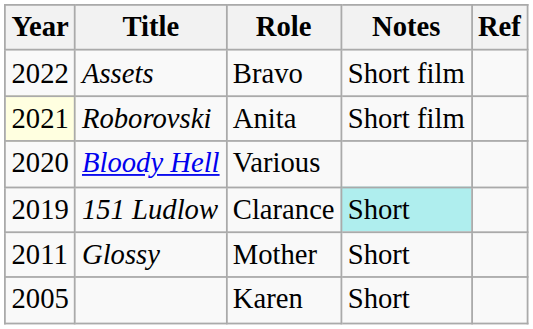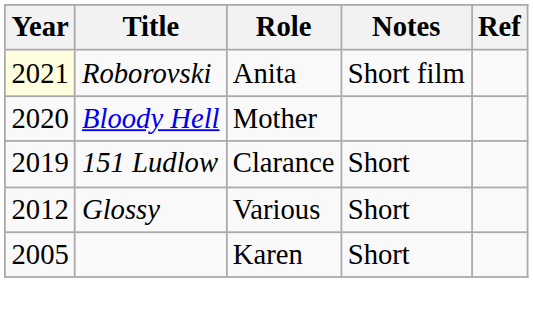- row: 2022 | Assets | Bravo | Short film
Bloody Hell | Role: Various -> Mother
151 Ludlow | Notes: paleturquoise background -> no background
Glossy | Year: 2011 -> 2012
Glossy | Role: Mother -> Various
